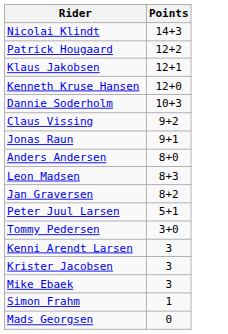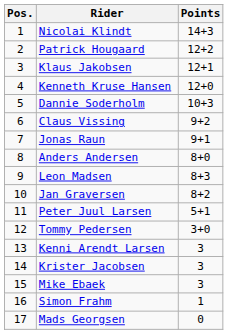+ column: Pos. | 1 | 2 | 3 | 4 | 5 | 6 | 7 | 8 | 9 | 10 | 11 | 12 | 13 | 14 | 15 | 16 | 17
